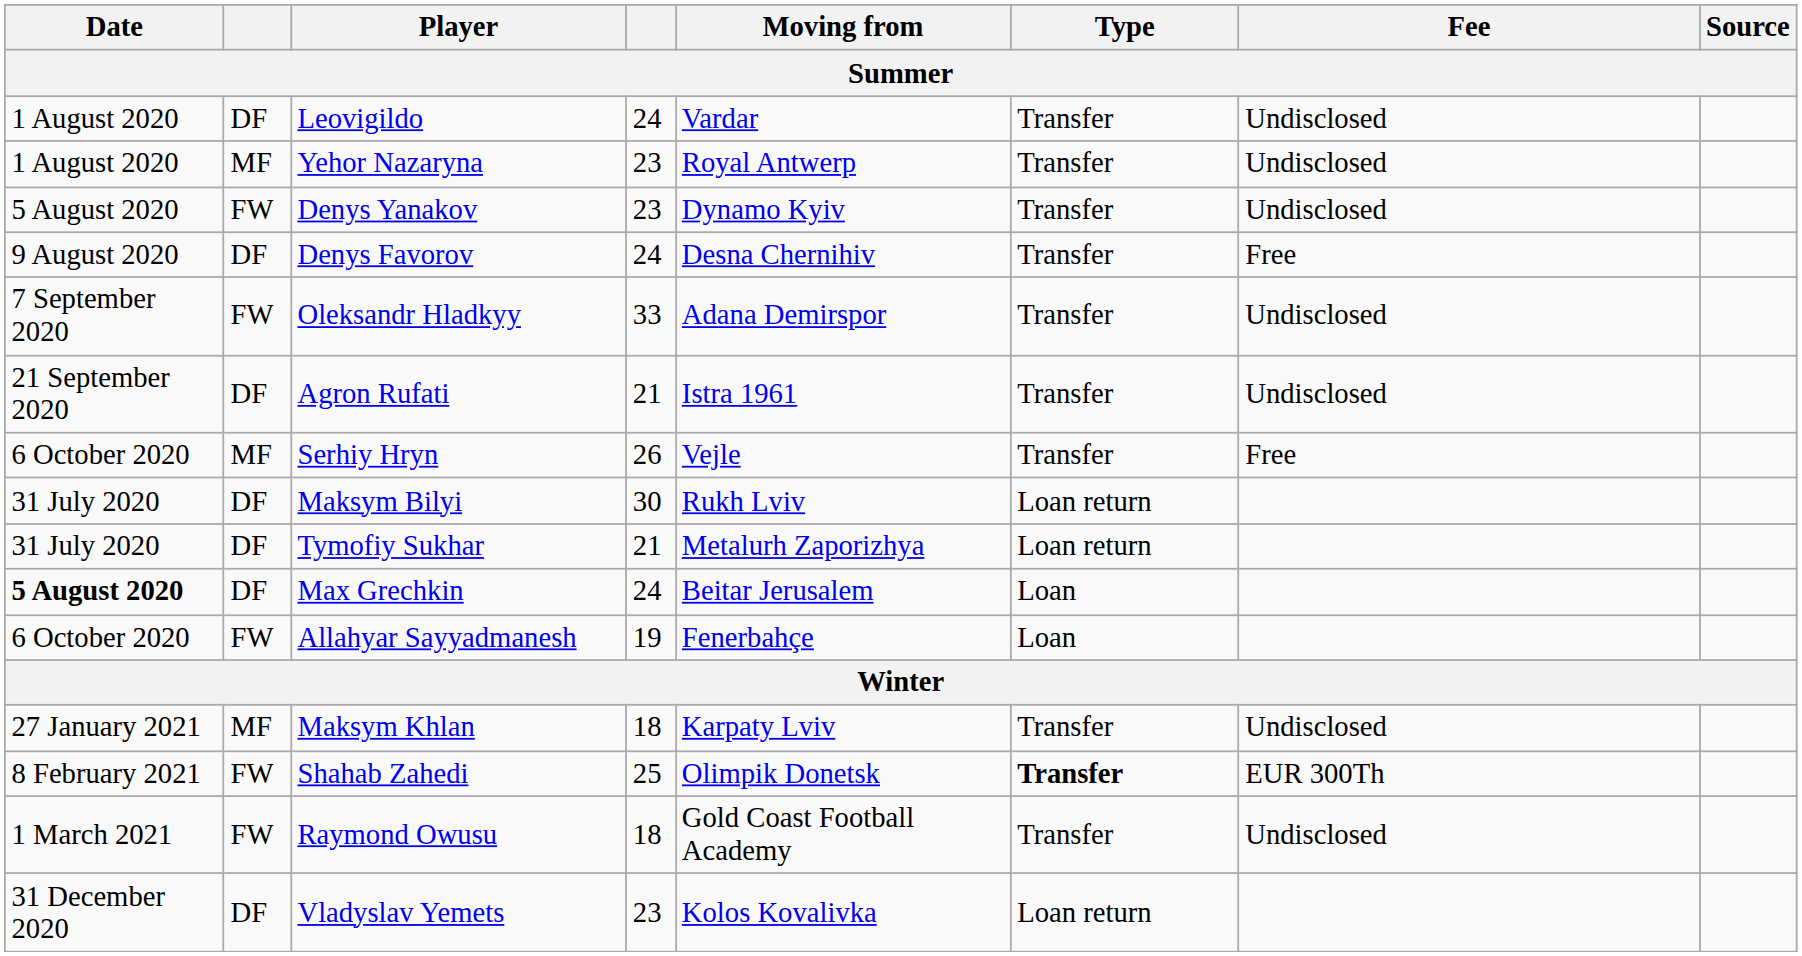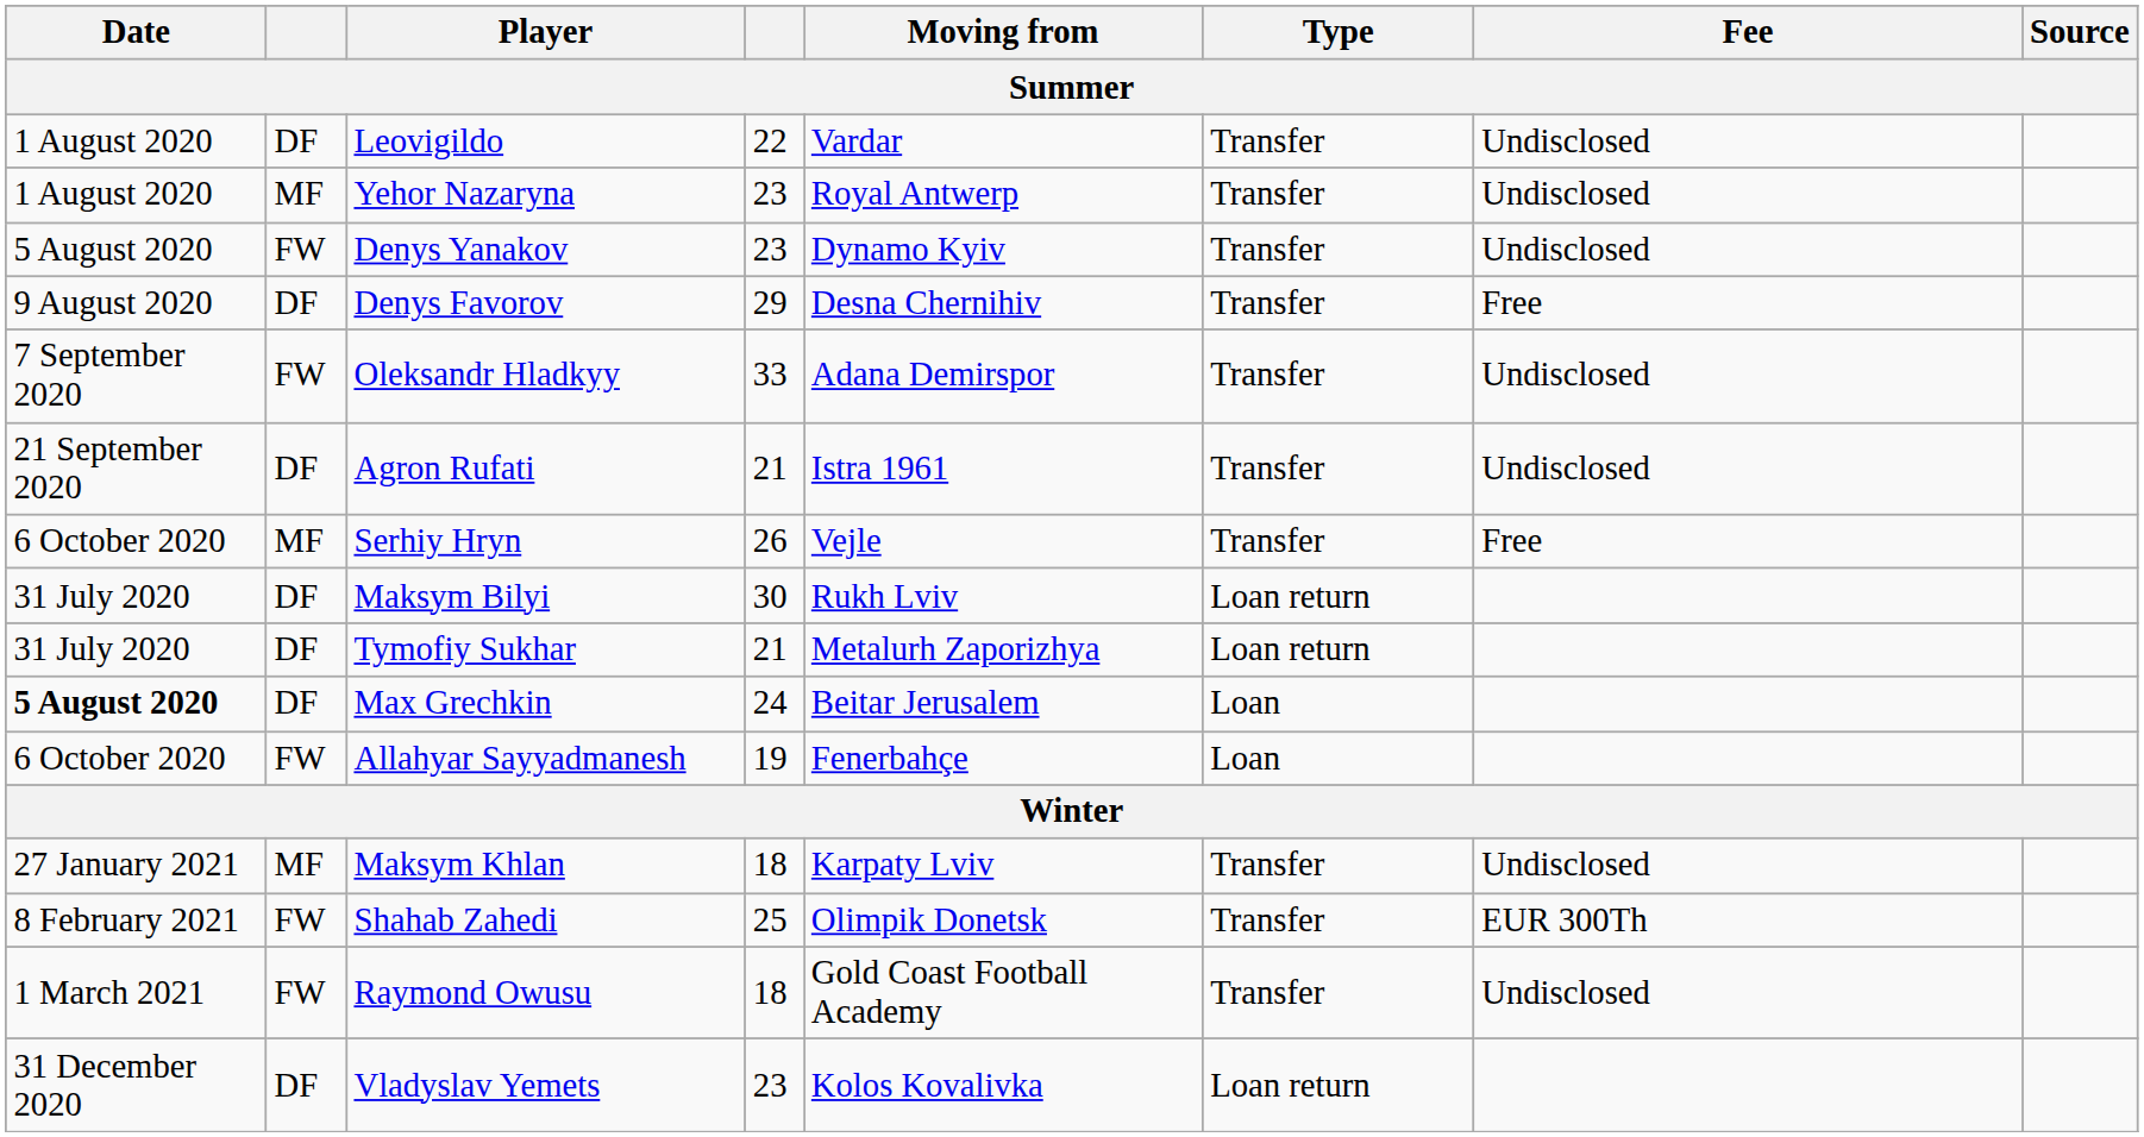Leovigildo | column 4: 24 -> 22
Denys Favorov | column 4: 24 -> 29
Shahab Zahedi | Type: bold -> normal
